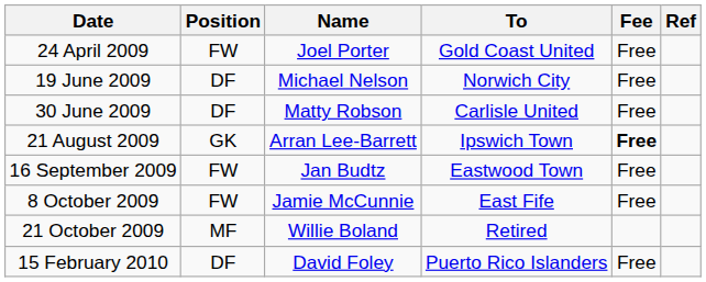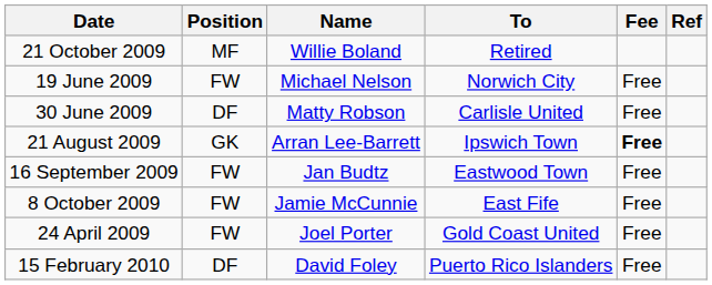rows swapped: 24 April 2009 <-> 21 October 2009
19 June 2009 | Position: DF -> FW
